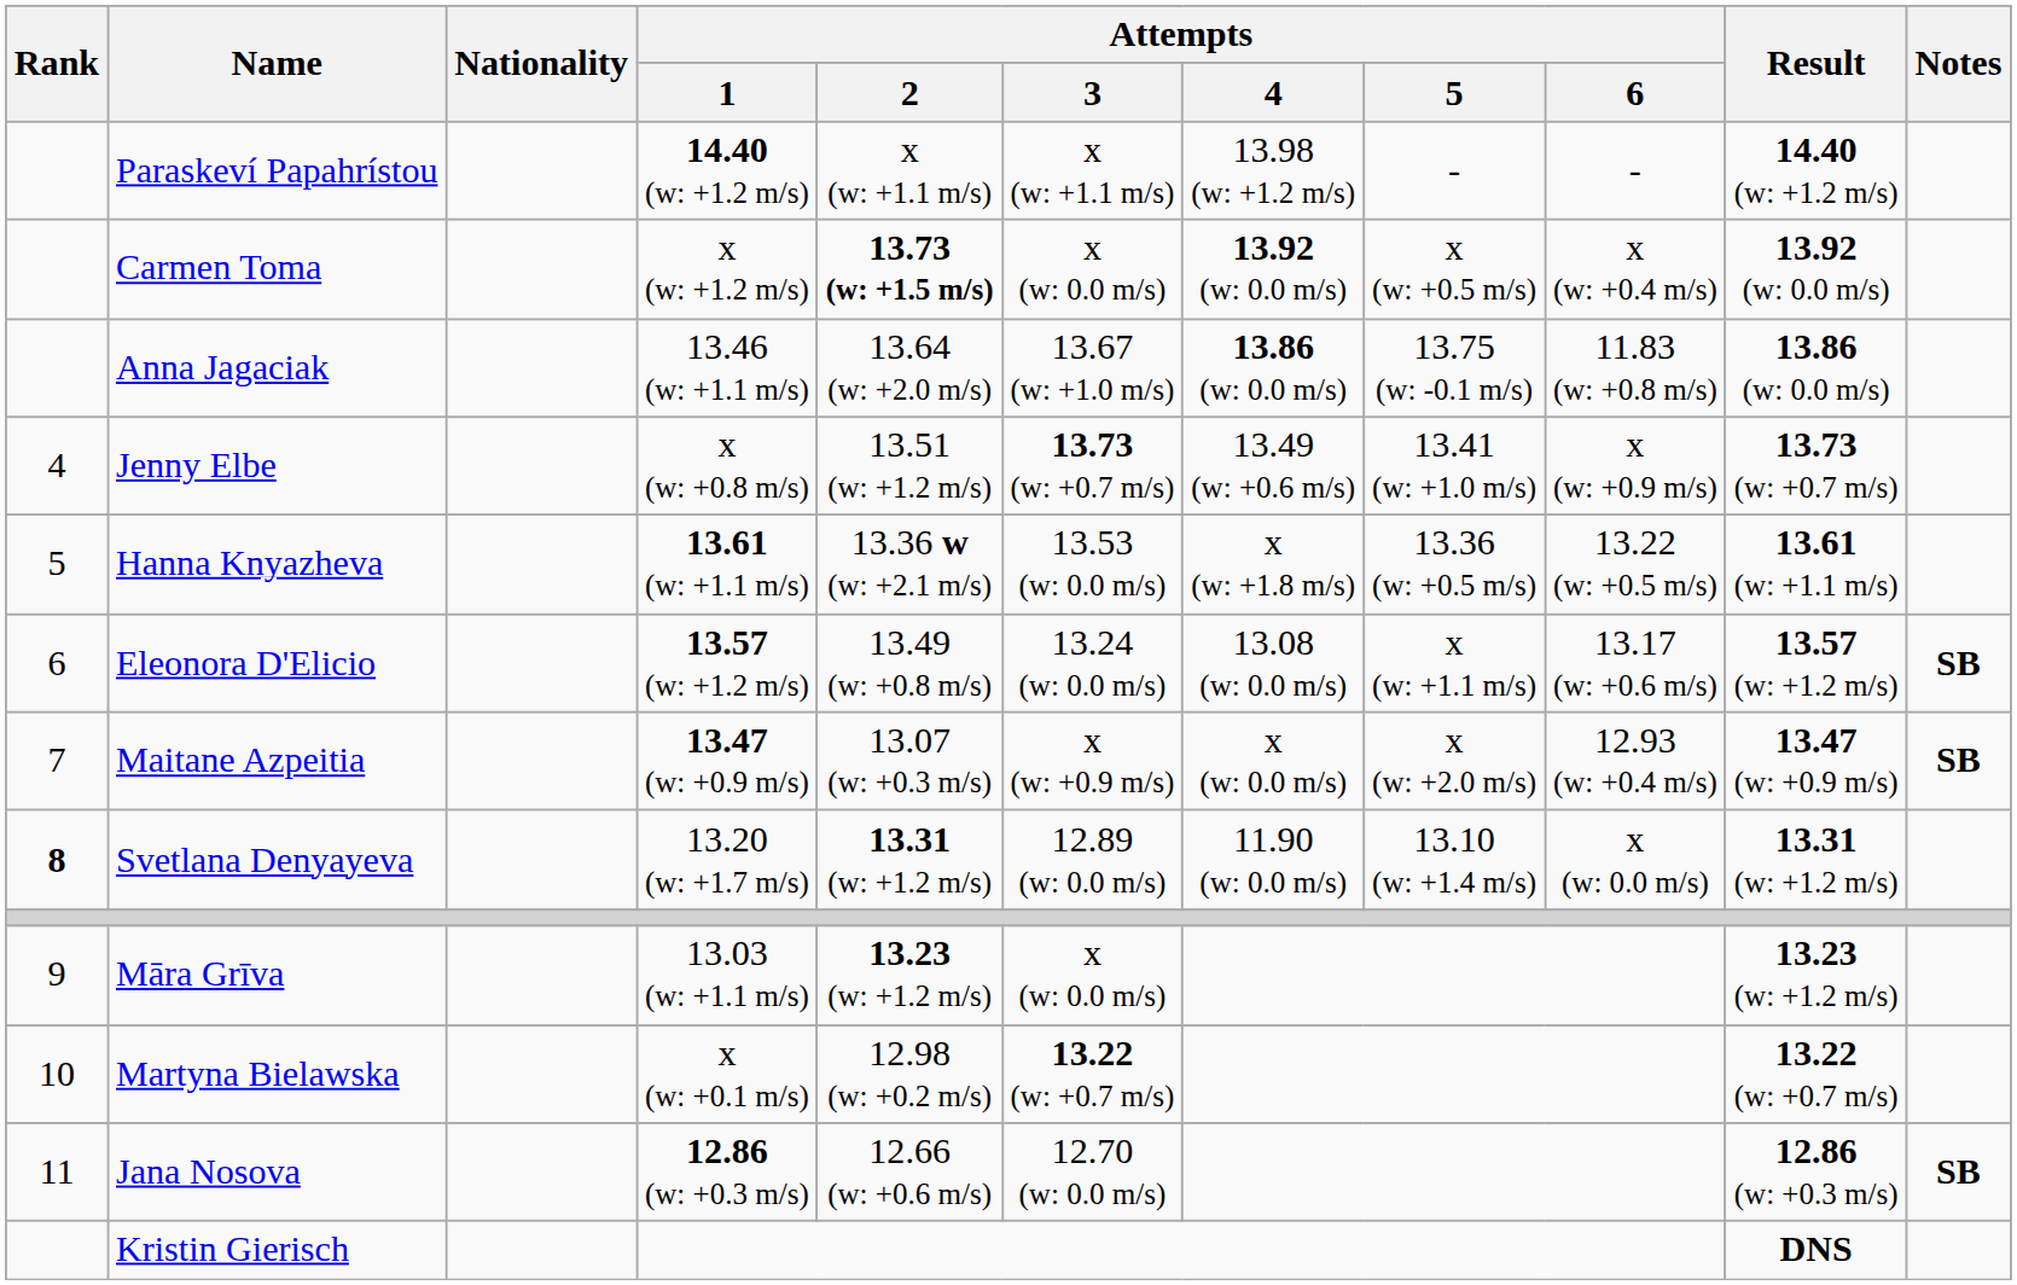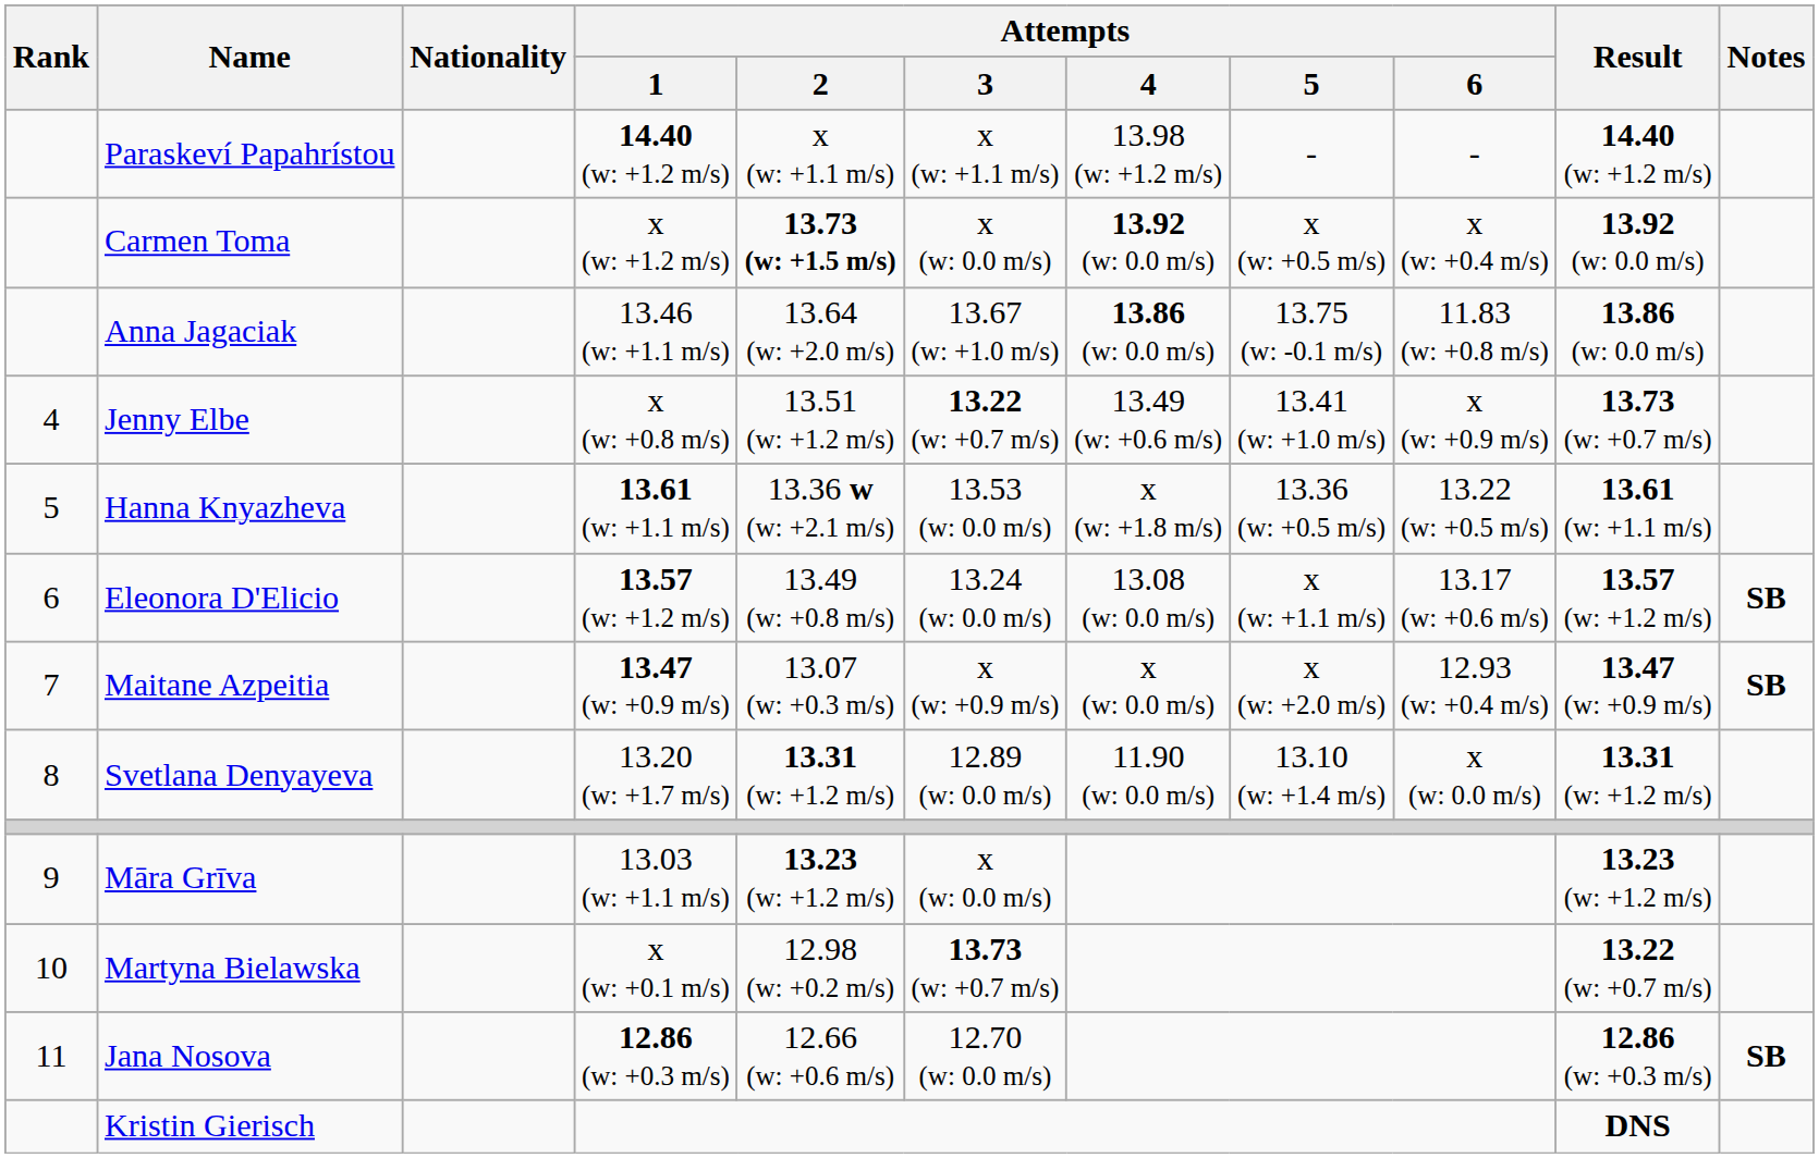Jenny Elbe | Attempts / 3: 13.73 (w: +0.7 m/s) -> 13.22 (w: +0.7 m/s)
Svetlana Denyayeva | Rank: bold -> normal
Martyna Bielawska | Attempts / 3: 13.22 (w: +0.7 m/s) -> 13.73 (w: +0.7 m/s)
